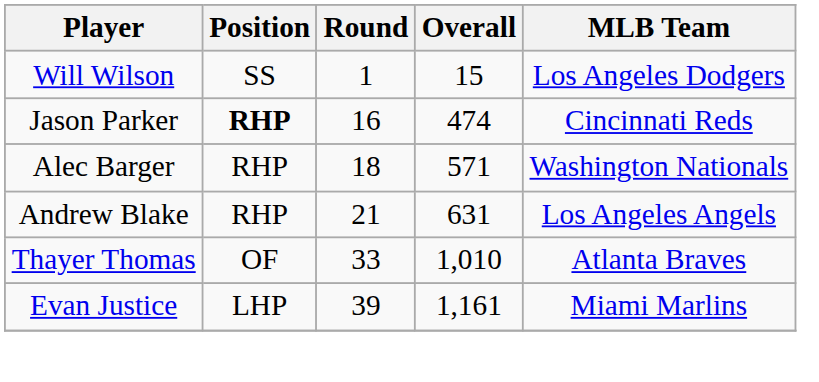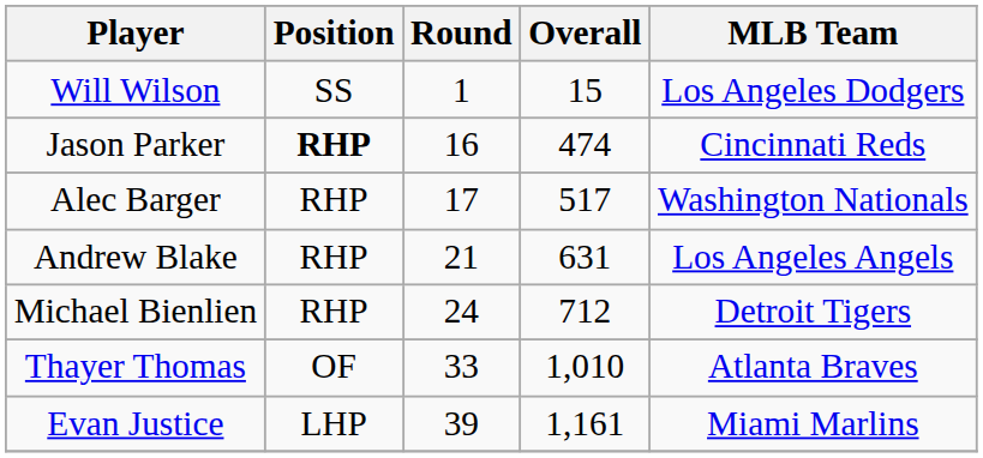Alec Barger | Round: 18 -> 17
Alec Barger | Overall: 571 -> 517
+ row: Michael Bienlien | RHP | 24 | 712 | Detroit Tigers
